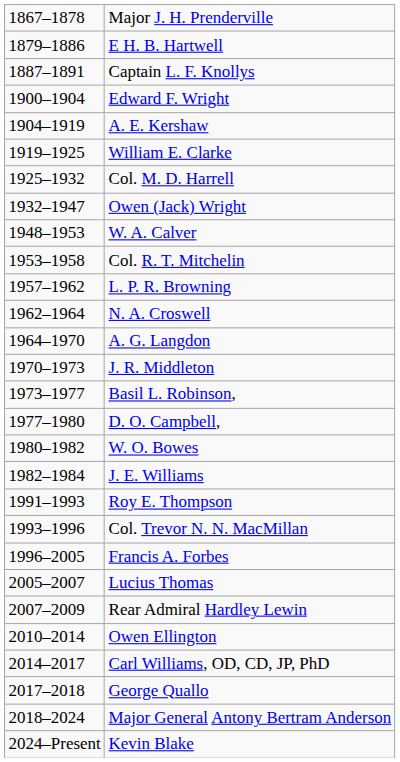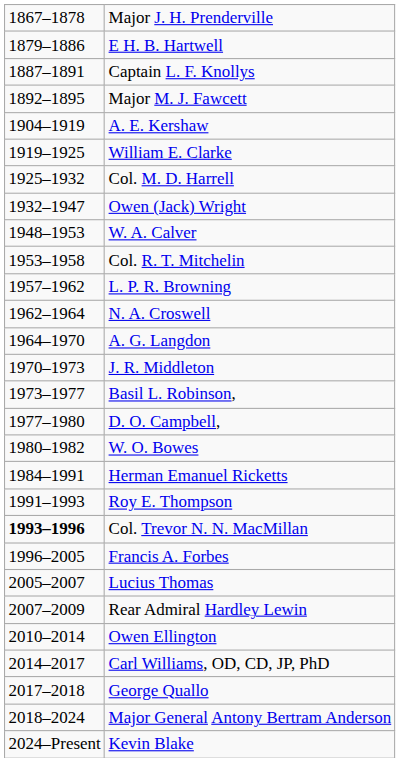+ row: 1892–1895 | Major M. J. Fawcett
- row: 1900–1904 | Edward F. Wright
- row: 1982–1984 | J. E. Williams
+ row: 1984–1991 | Herman Emanuel Ricketts
Col. Trevor N. N. MacMillan | column 1: normal -> bold
